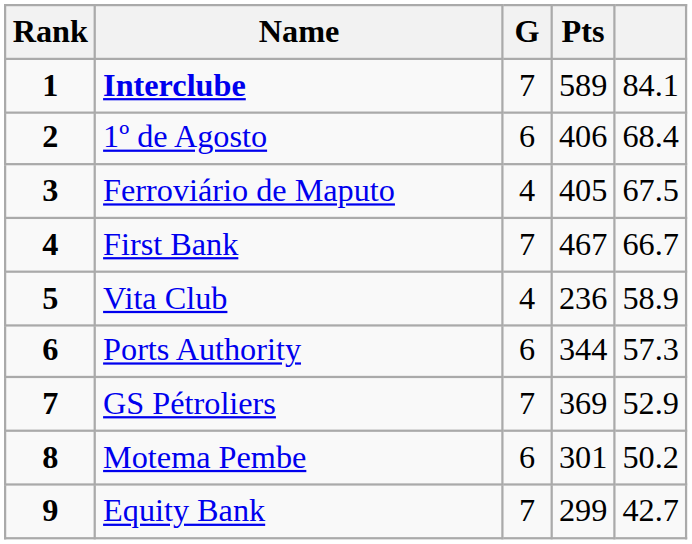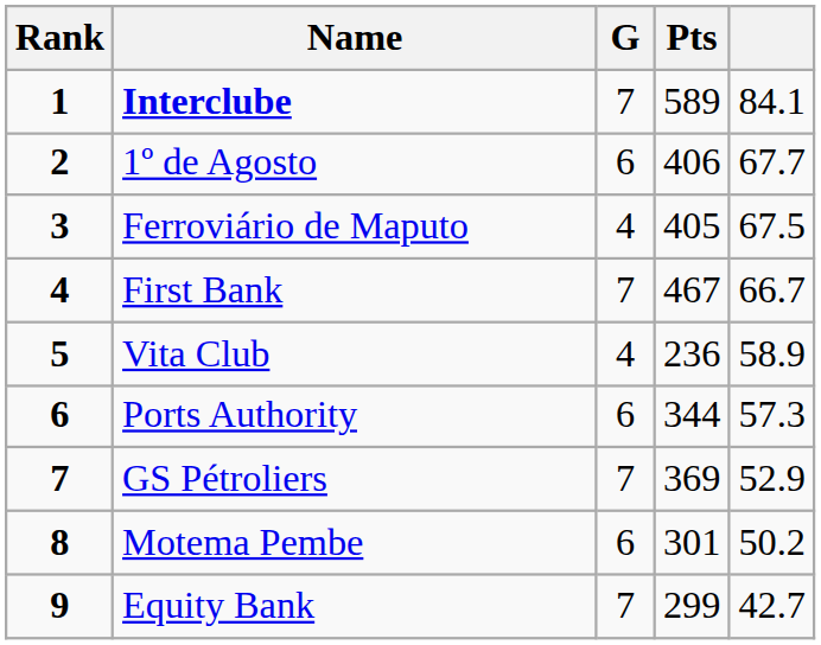1º de Agosto | column 5: 68.4 -> 67.7
